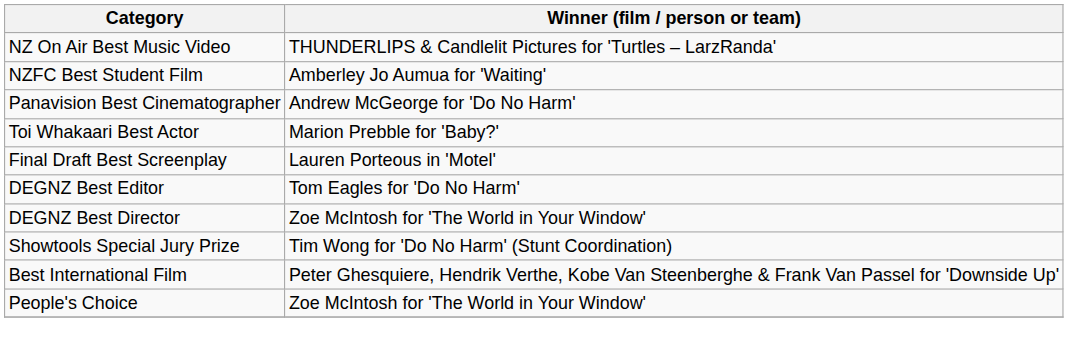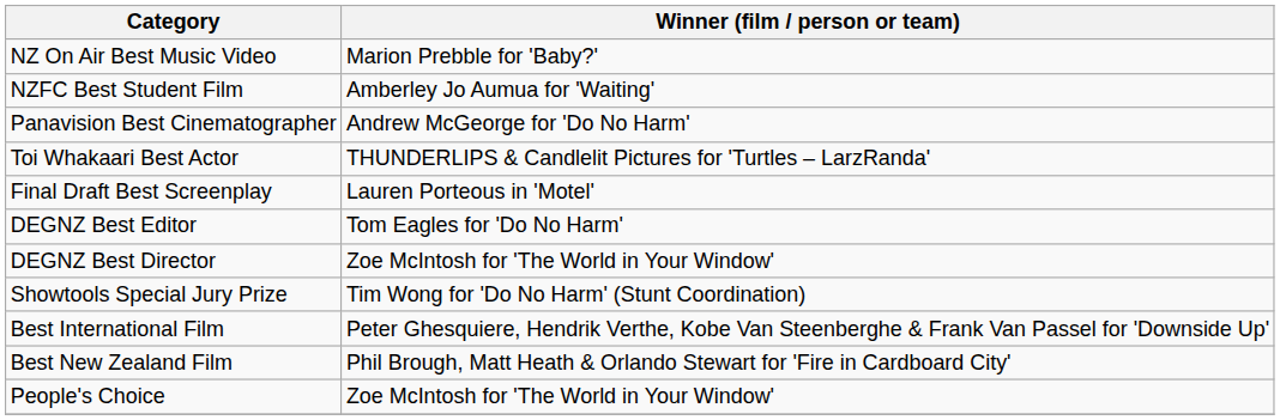NZ On Air Best Music Video | Winner (film / person or team): THUNDERLIPS & Candlelit Pictures for 'Turtles – LarzRanda' -> Marion Prebble for 'Baby?'
Toi Whakaari Best Actor | Winner (film / person or team): Marion Prebble for 'Baby?' -> THUNDERLIPS & Candlelit Pictures for 'Turtles – LarzRanda'
+ row: Best New Zealand Film | Phil Brough, Matt Heath & Orlando Stewart for 'Fire in Cardboard City'
